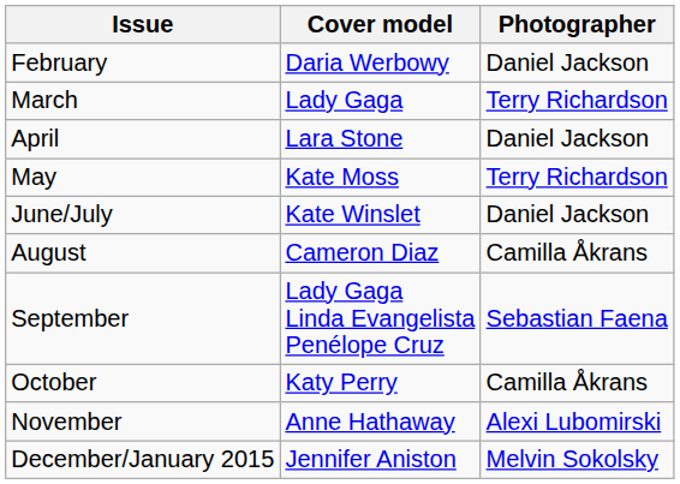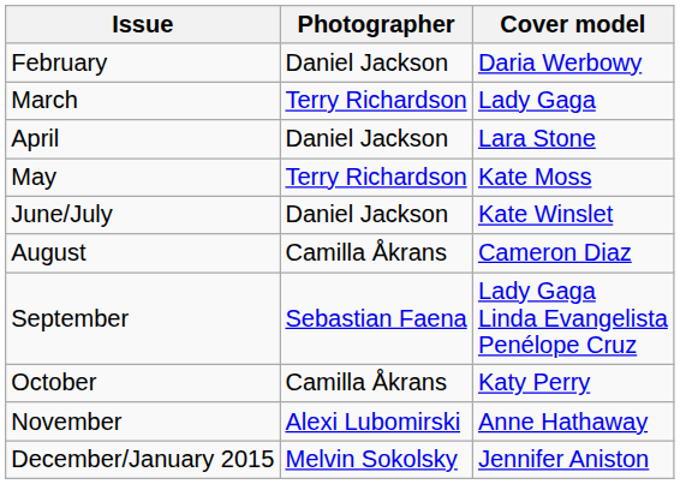columns swapped: Cover model <-> Photographer
